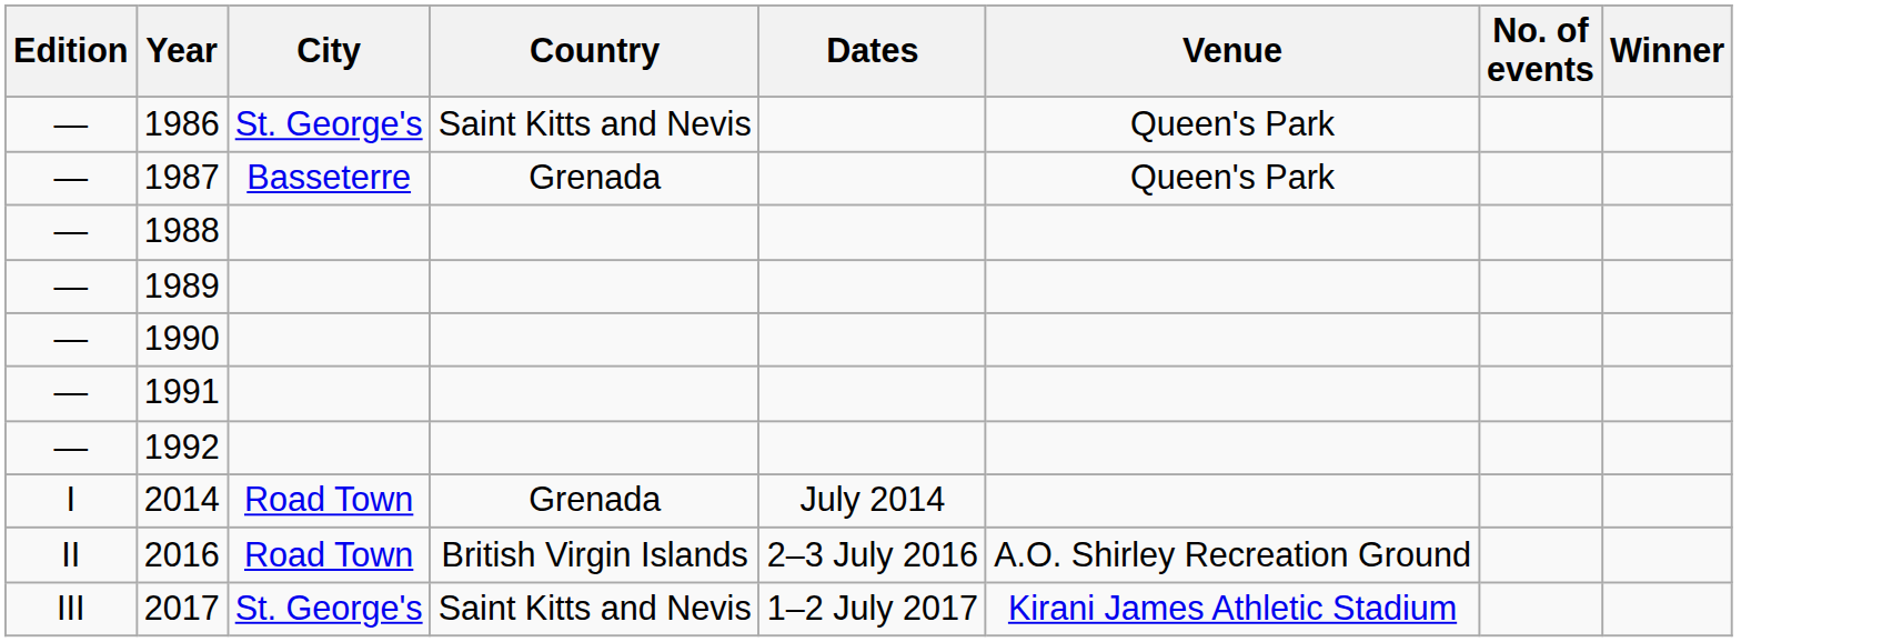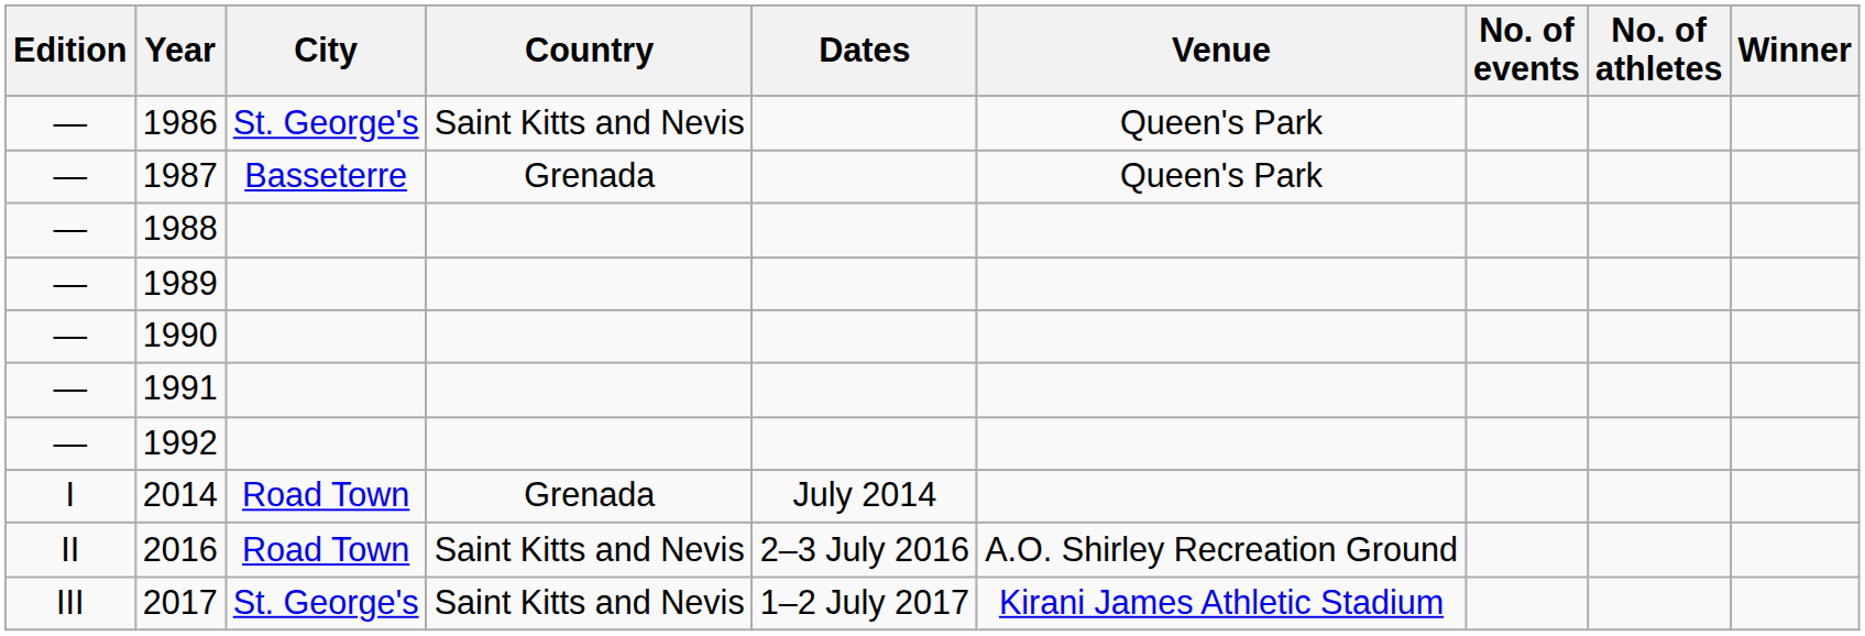+ column: No. of athletes
2016 | Country: British Virgin Islands -> Saint Kitts and Nevis
